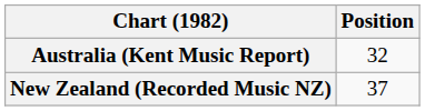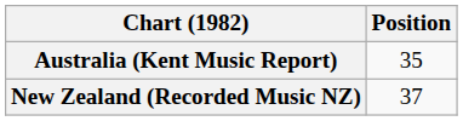Australia (Kent Music Report) | Position: 32 -> 35
